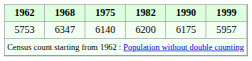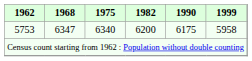5753 | 1975: 6140 -> 6340
5753 | 1999: 5957 -> 5958
